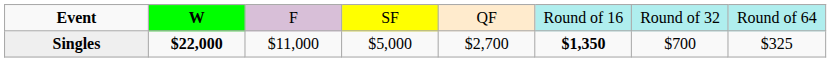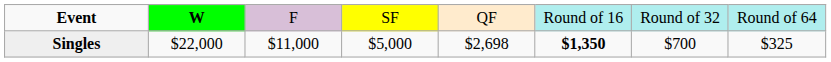Singles | column 2: bold -> normal
Singles | column 5: $2,700 -> $2,698
